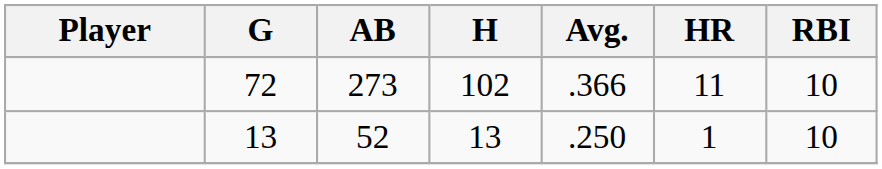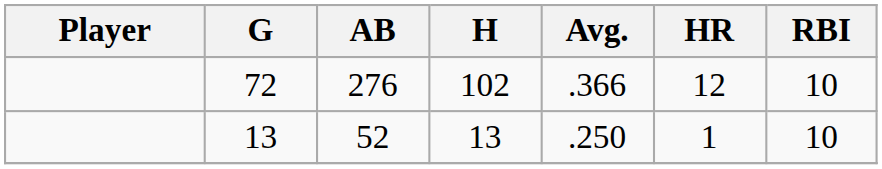72 | AB: 273 -> 276
72 | HR: 11 -> 12
